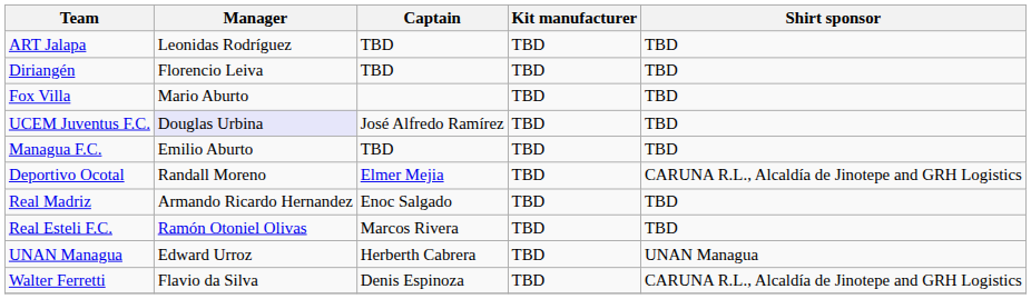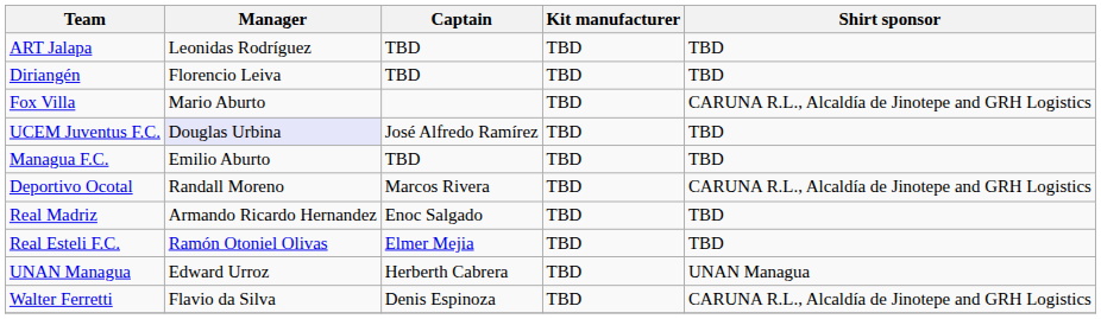Fox Villa | Shirt sponsor: TBD -> CARUNA R.L., Alcaldía de Jinotepe and GRH Logistics
Deportivo Ocotal | Captain: Elmer Mejia -> Marcos Rivera
Real Esteli F.C. | Captain: Marcos Rivera -> Elmer Mejia
